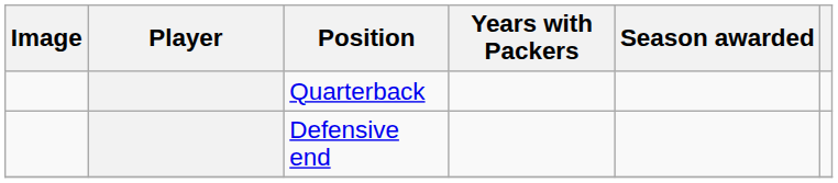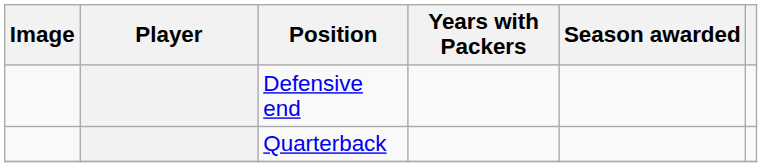rows swapped: Quarterback <-> Defensive end
